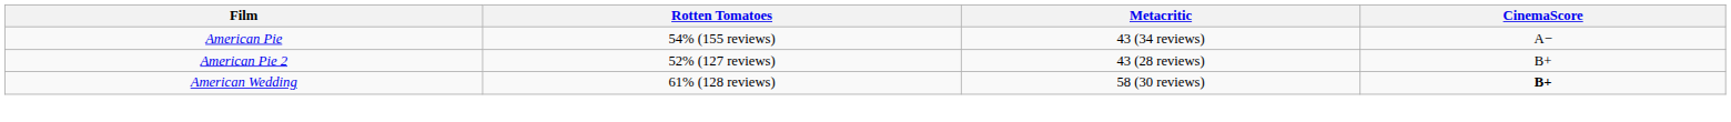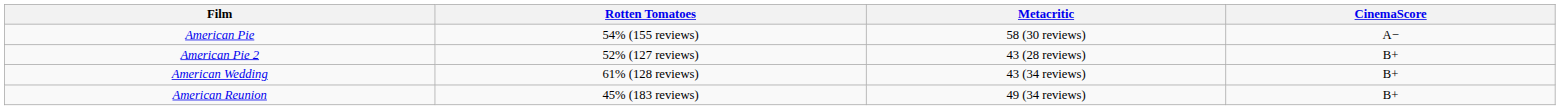American Pie | Metacritic: 43 (34 reviews) -> 58 (30 reviews)
American Wedding | Metacritic: 58 (30 reviews) -> 43 (34 reviews)
American Wedding | CinemaScore: bold -> normal
+ row: American Reunion | 45% (183 reviews) | 49 (34 reviews) | B+
